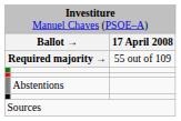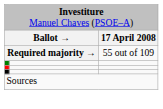- row: Abstentions
